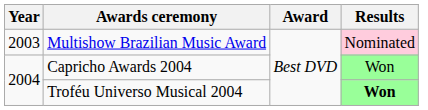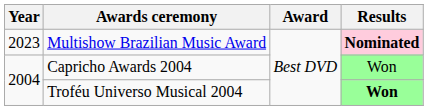Multishow Brazilian Music Award | Year: 2003 -> 2023
Multishow Brazilian Music Award | Results: normal -> bold
